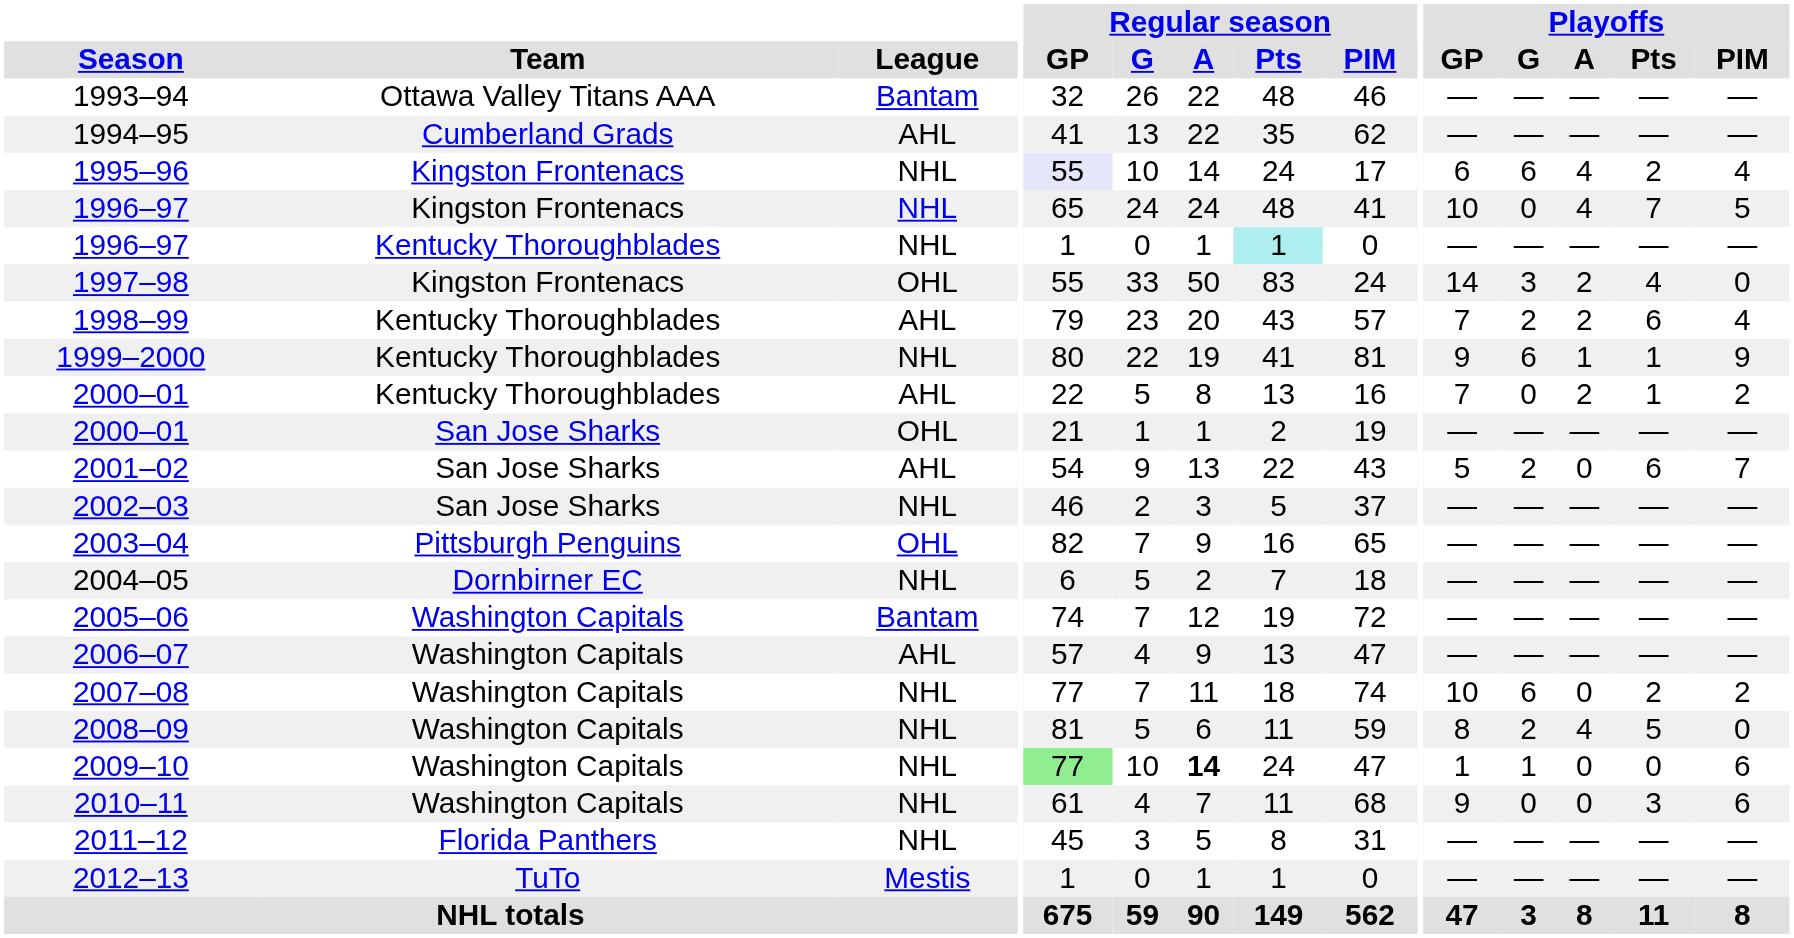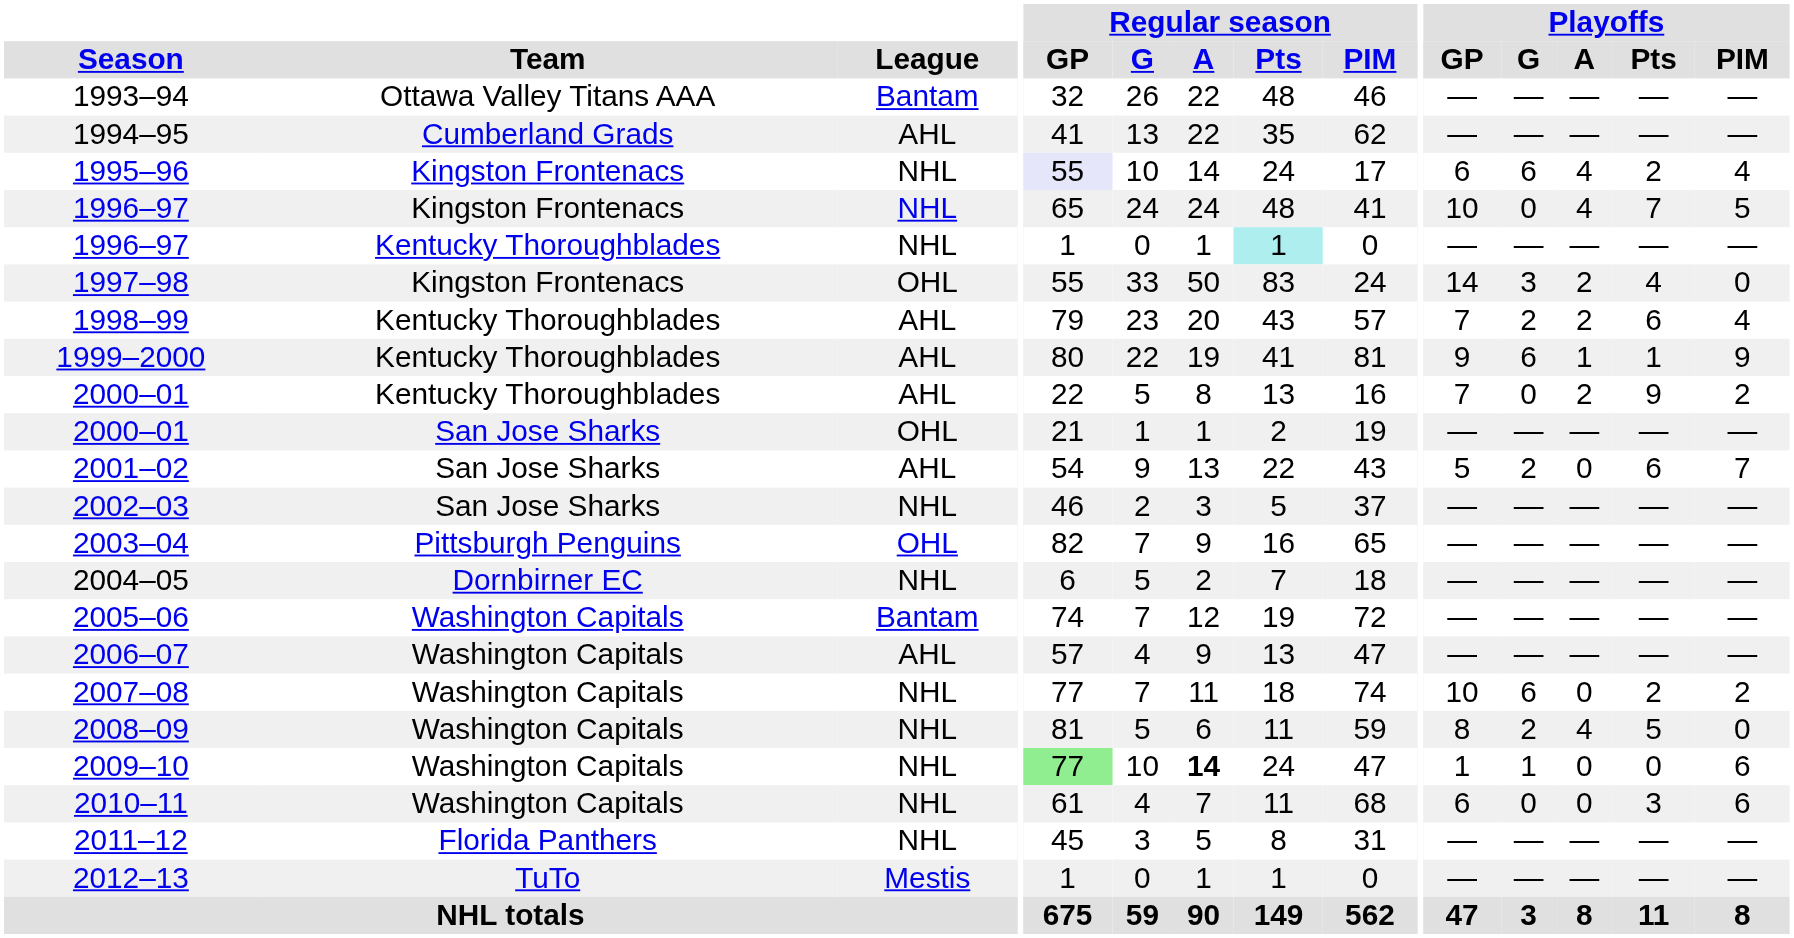1999–2000 | League: NHL -> AHL
2000–01 / Kentucky Thoroughblades | Playoffs / Pts: 1 -> 9
2010–11 | Playoffs / GP: 9 -> 6
